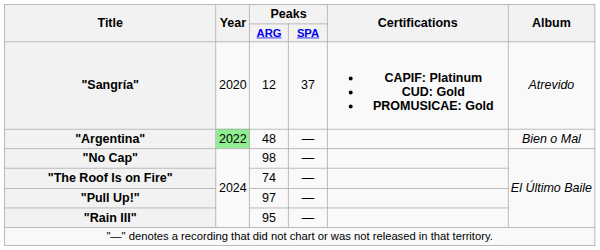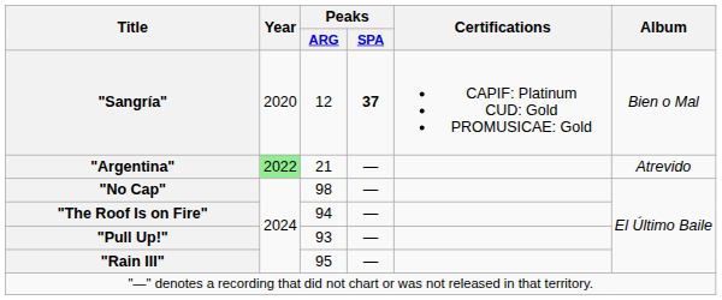"Sangría" | Peaks / SPA: normal -> bold
"Sangría" | Certifications: bold -> normal
"Sangría" | Album: Atrevido -> Bien o Mal
"Argentina" | Peaks / ARG: 48 -> 21
"Argentina" | Album: Bien o Mal -> Atrevido
"The Roof Is on Fire" | Peaks / ARG: 74 -> 94
"Pull Up!" | Peaks / ARG: 97 -> 93
